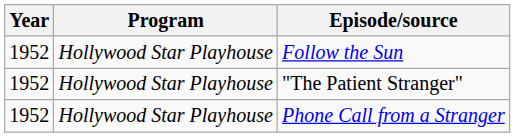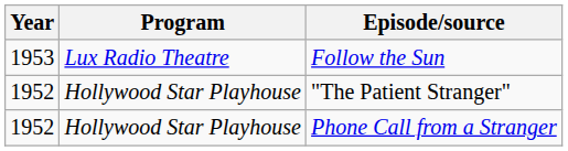Follow the Sun | Year: 1952 -> 1953
Follow the Sun | Program: Hollywood Star Playhouse -> Lux Radio Theatre
